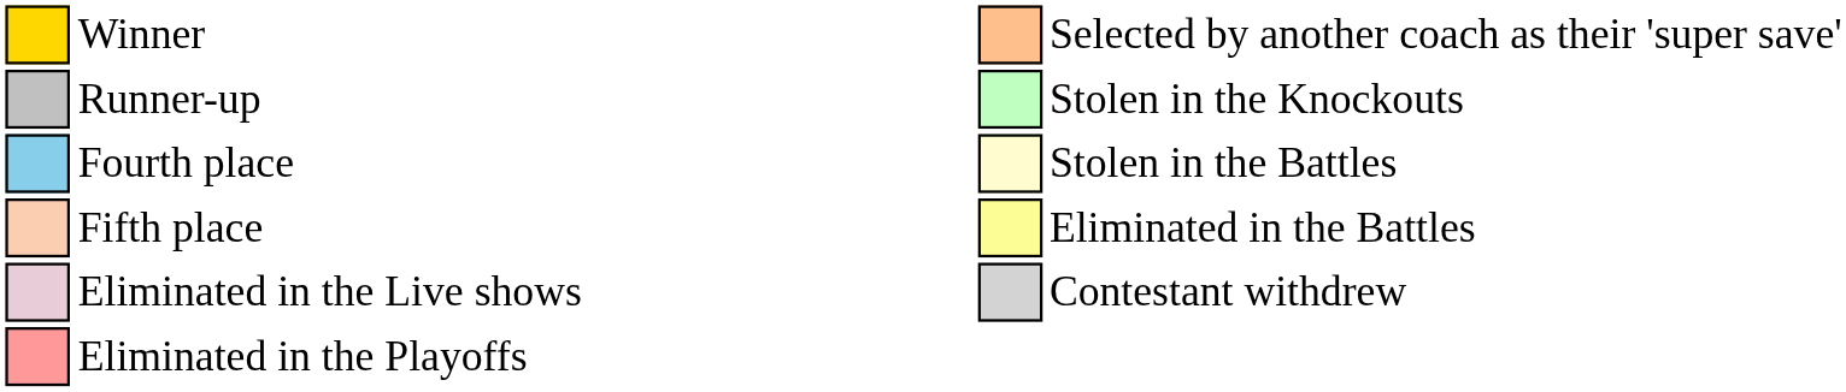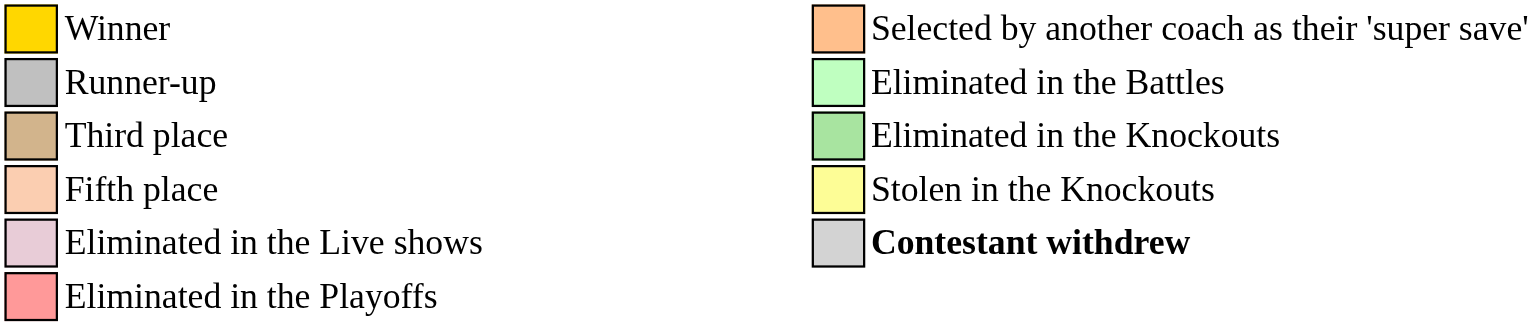Runner-up | column 10: Stolen in the Knockouts -> Eliminated in the Battles
+ row: Third place | Eliminated in the Knockouts
- row: Fourth place | Stolen in the Battles
Fifth place | column 10: Eliminated in the Battles -> Stolen in the Knockouts
Eliminated in the Live shows | column 10: normal -> bold
